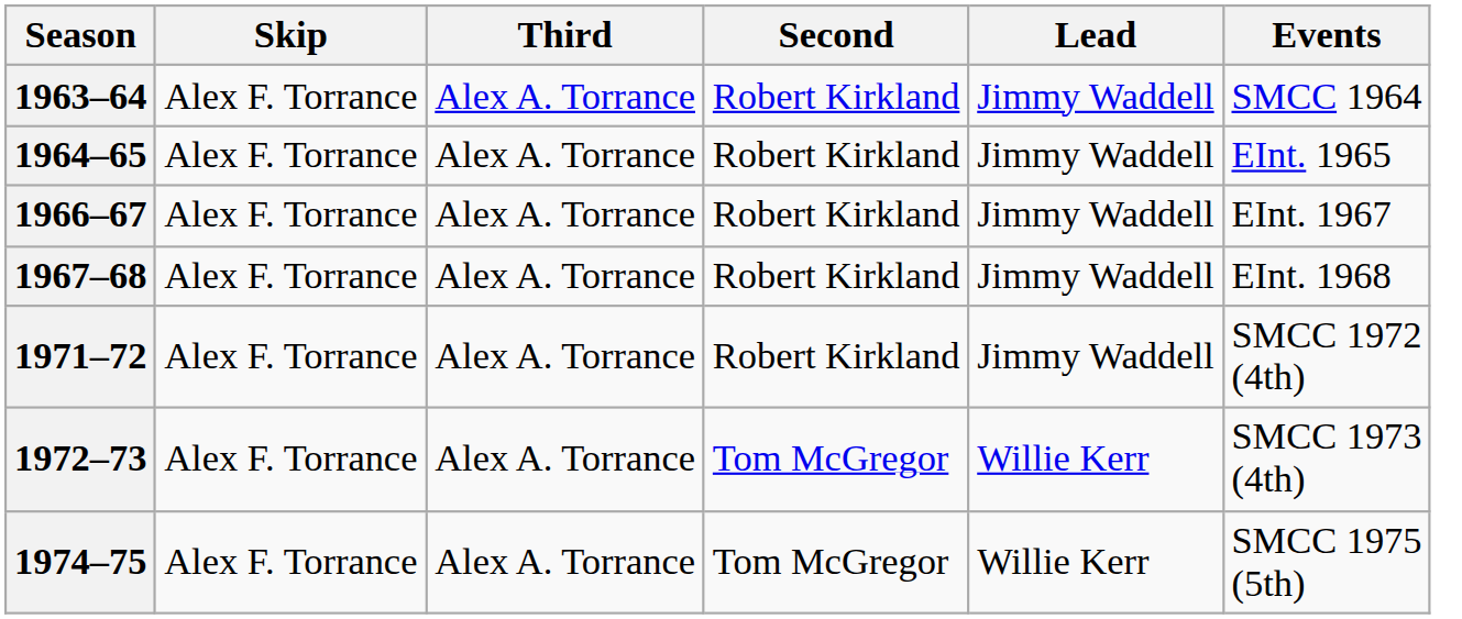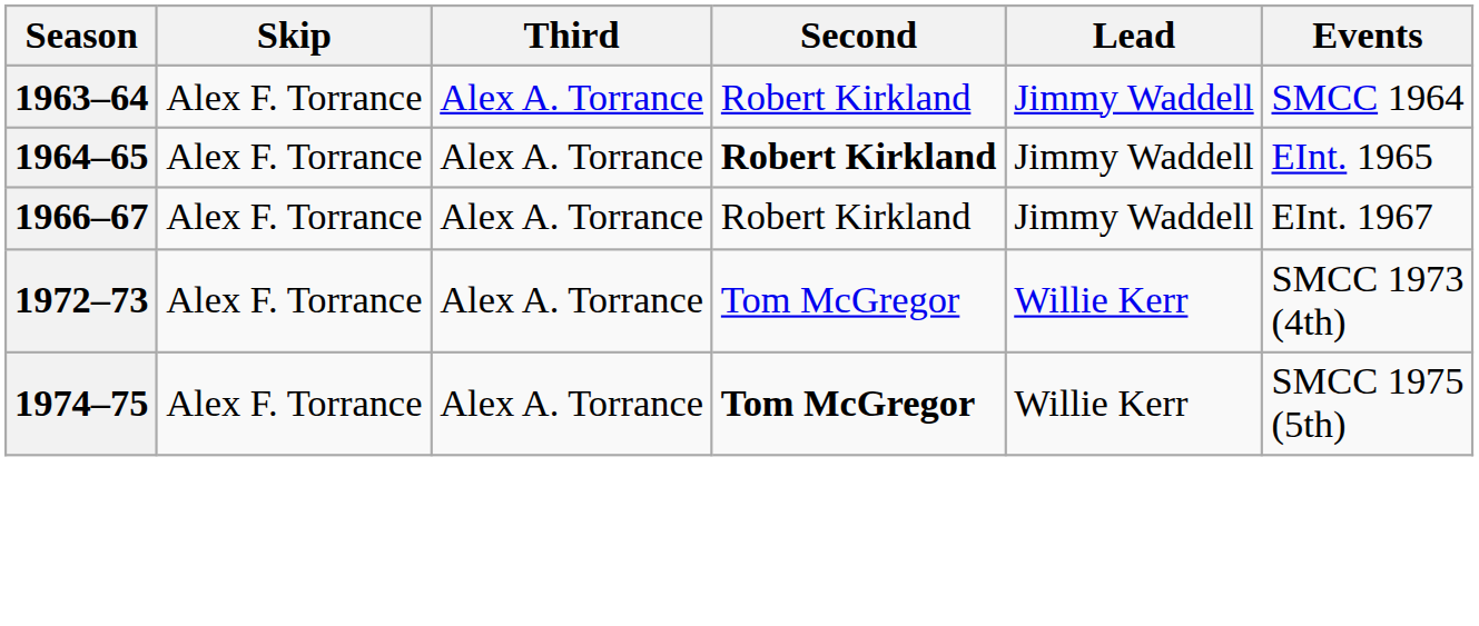1964–65 | Second: normal -> bold
- row: 1967–68 | Alex F. Torrance | Alex A. Torrance | Robert Kirkland | Jimmy Waddell | EInt. 1968
- row: 1971–72 | Alex F. Torrance | Alex A. Torrance | Robert Kirkland | Jimmy Waddell | SMCC 1972 (4th)
1974–75 | Second: normal -> bold
